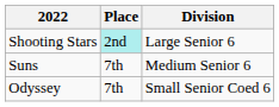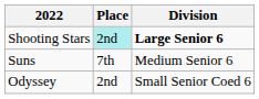Shooting Stars | Division: normal -> bold
Odyssey | Place: 7th -> 2nd
